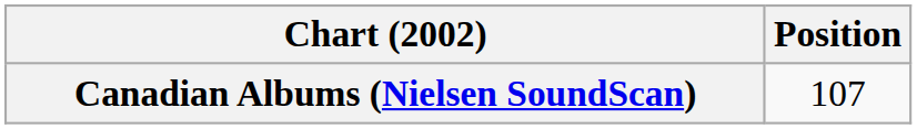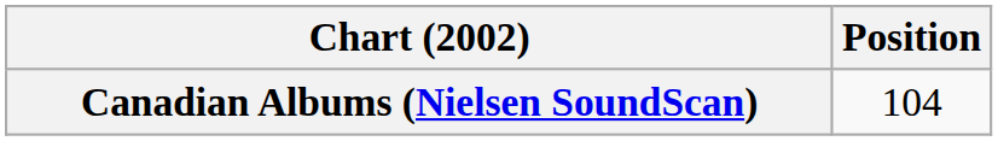Canadian Albums (Nielsen SoundScan) | Position: 107 -> 104
